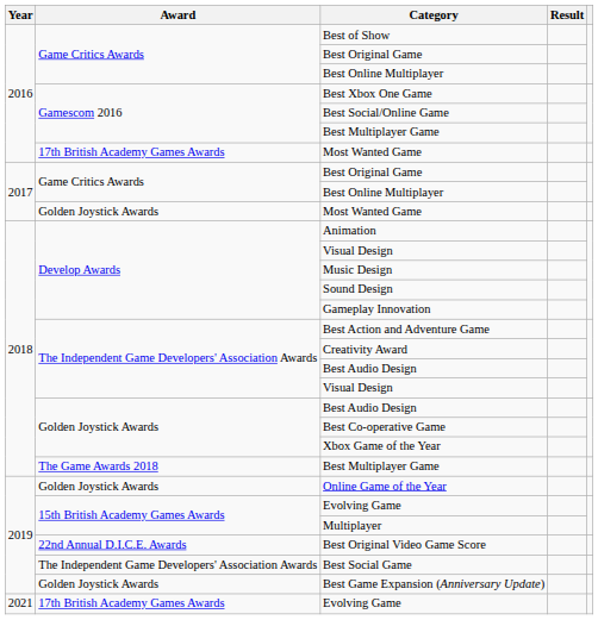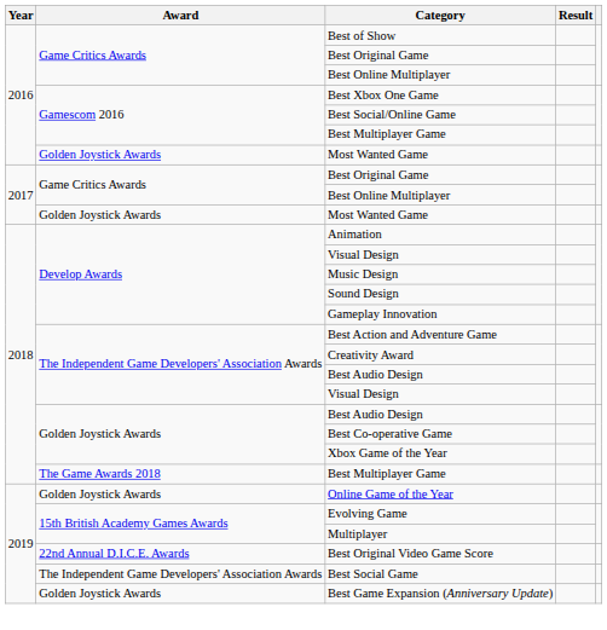2016 / Most Wanted Game | Award: 17th British Academy Games Awards -> Golden Joystick Awards
- row: 2021 | 17th British Academy Games Awards | Evolving Game
